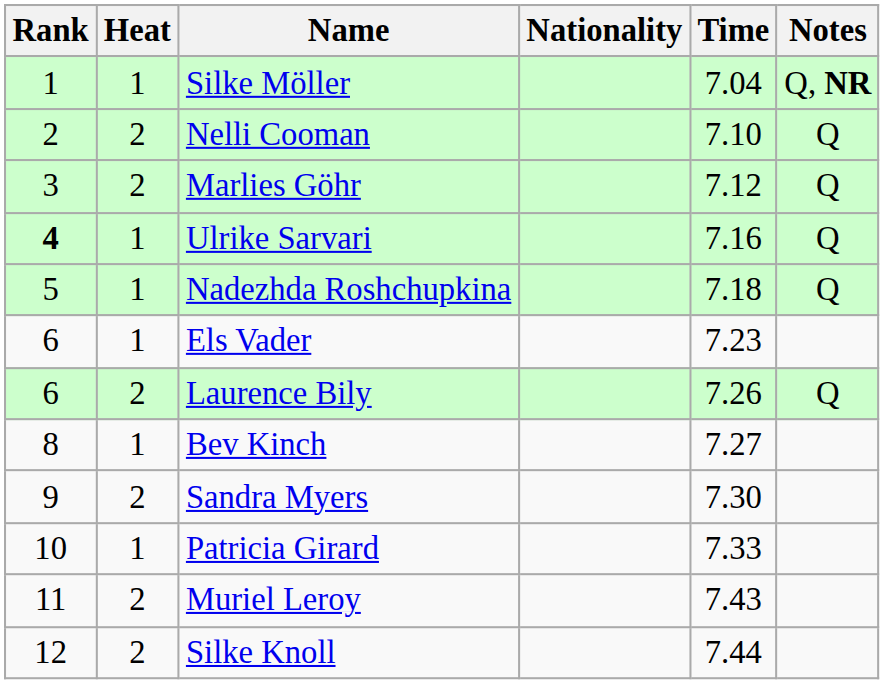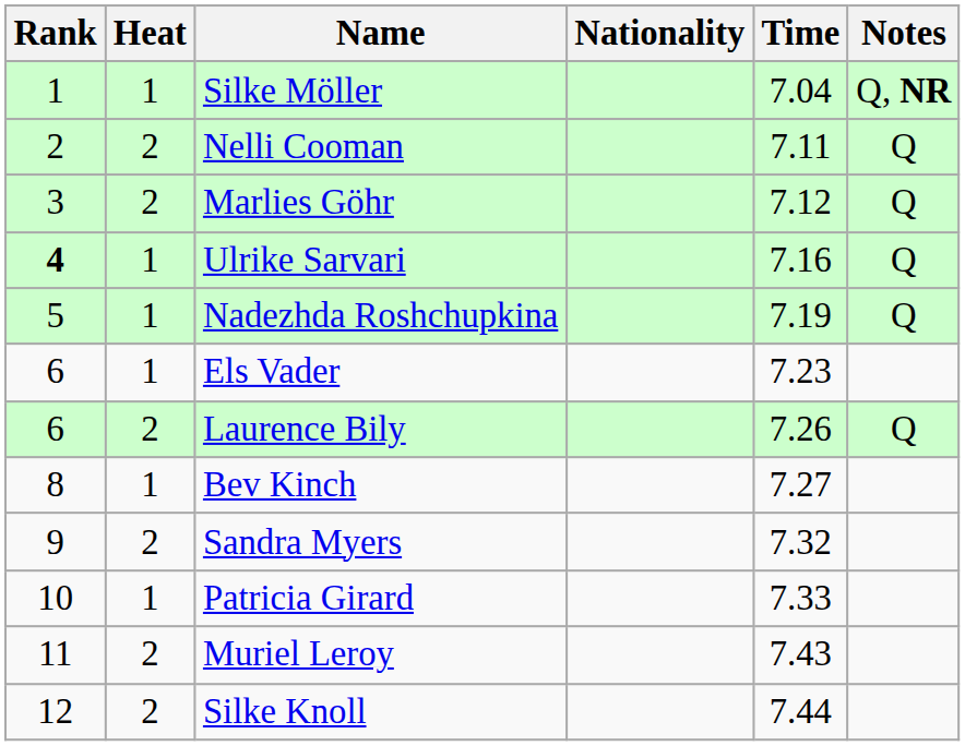Nelli Cooman | Time: 7.10 -> 7.11
Nadezhda Roshchupkina | Time: 7.18 -> 7.19
Sandra Myers | Time: 7.30 -> 7.32
